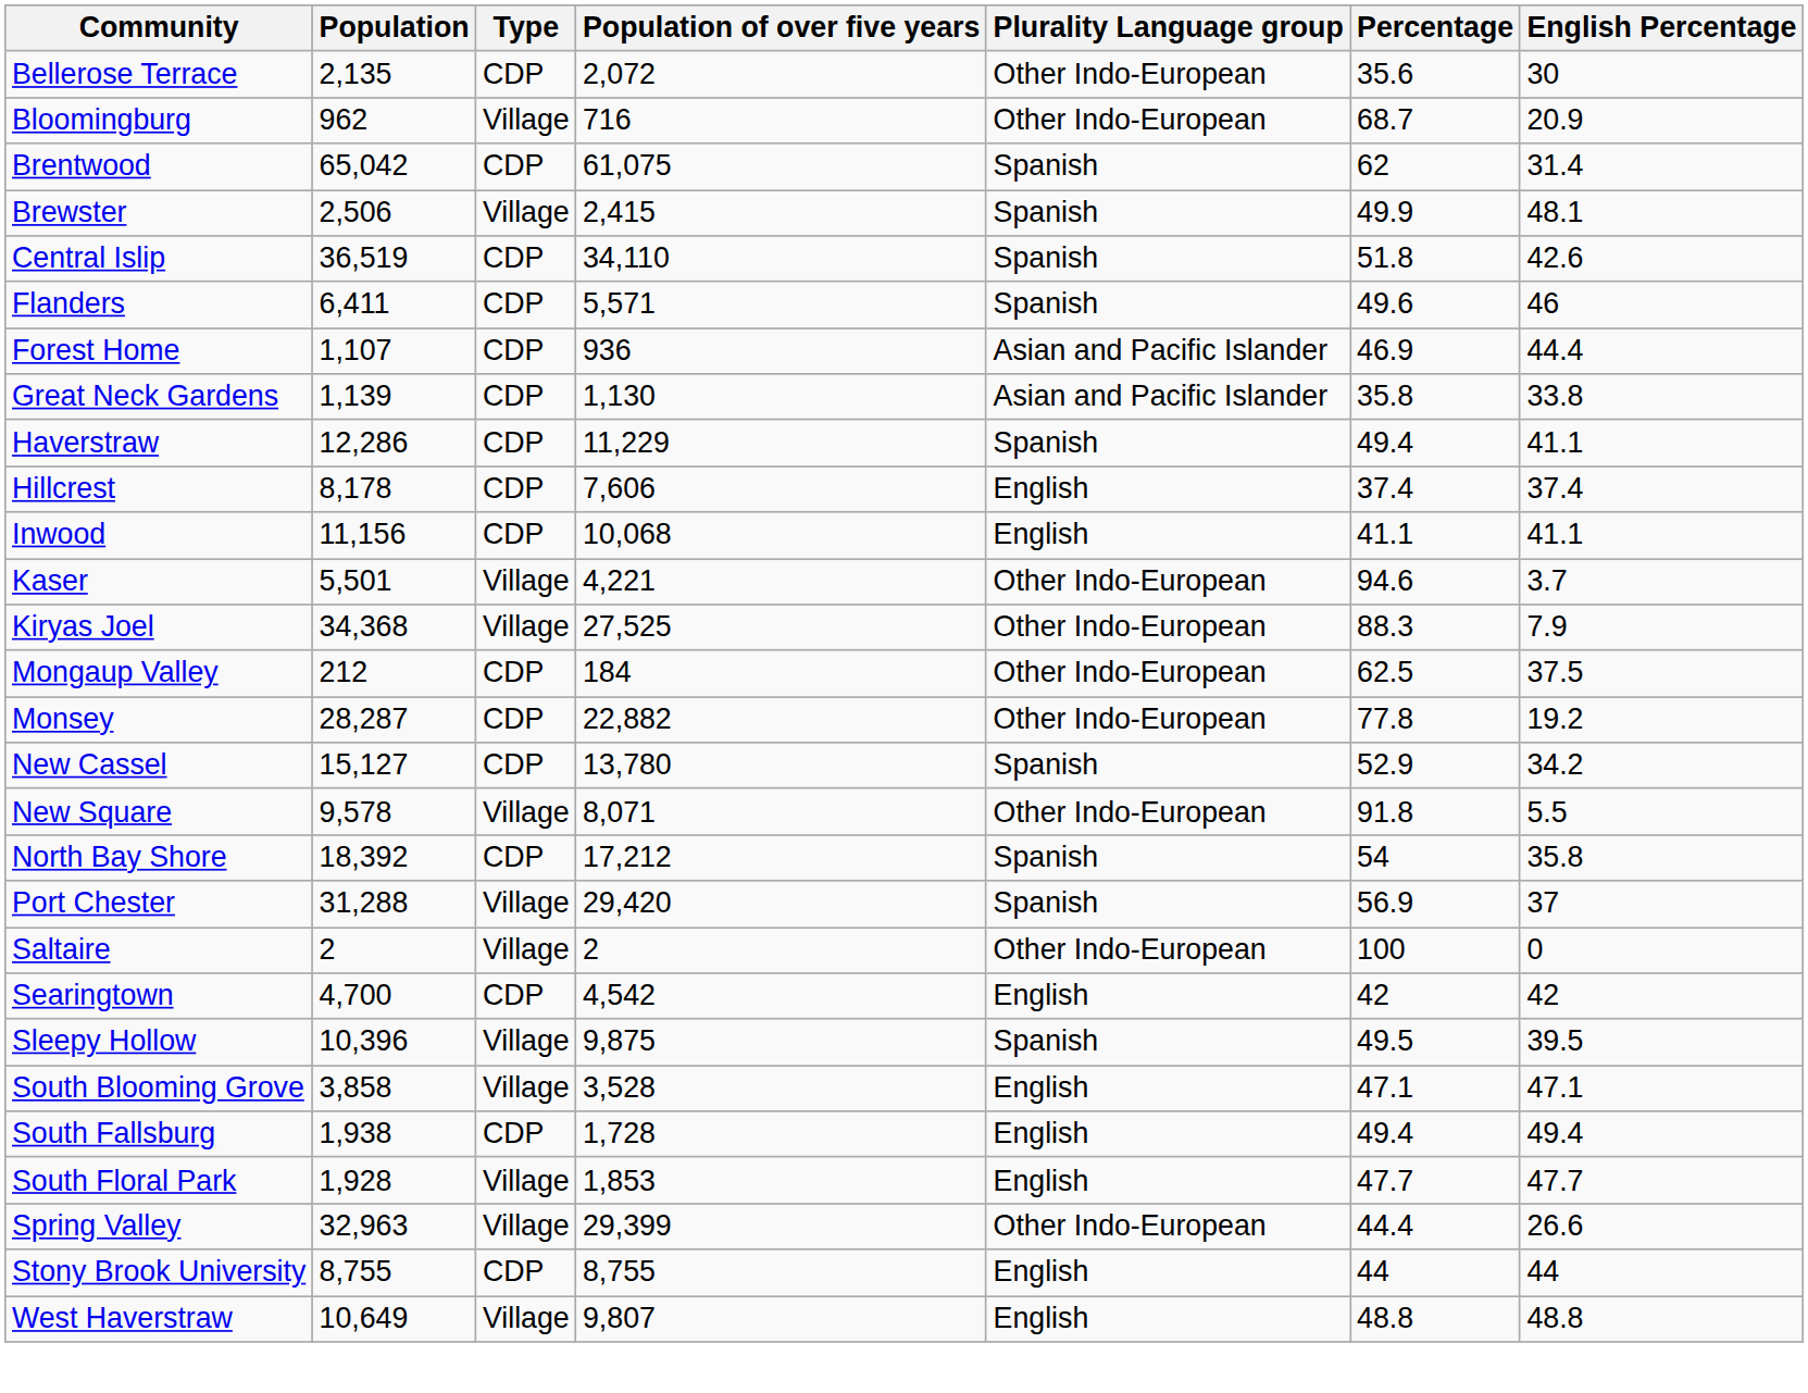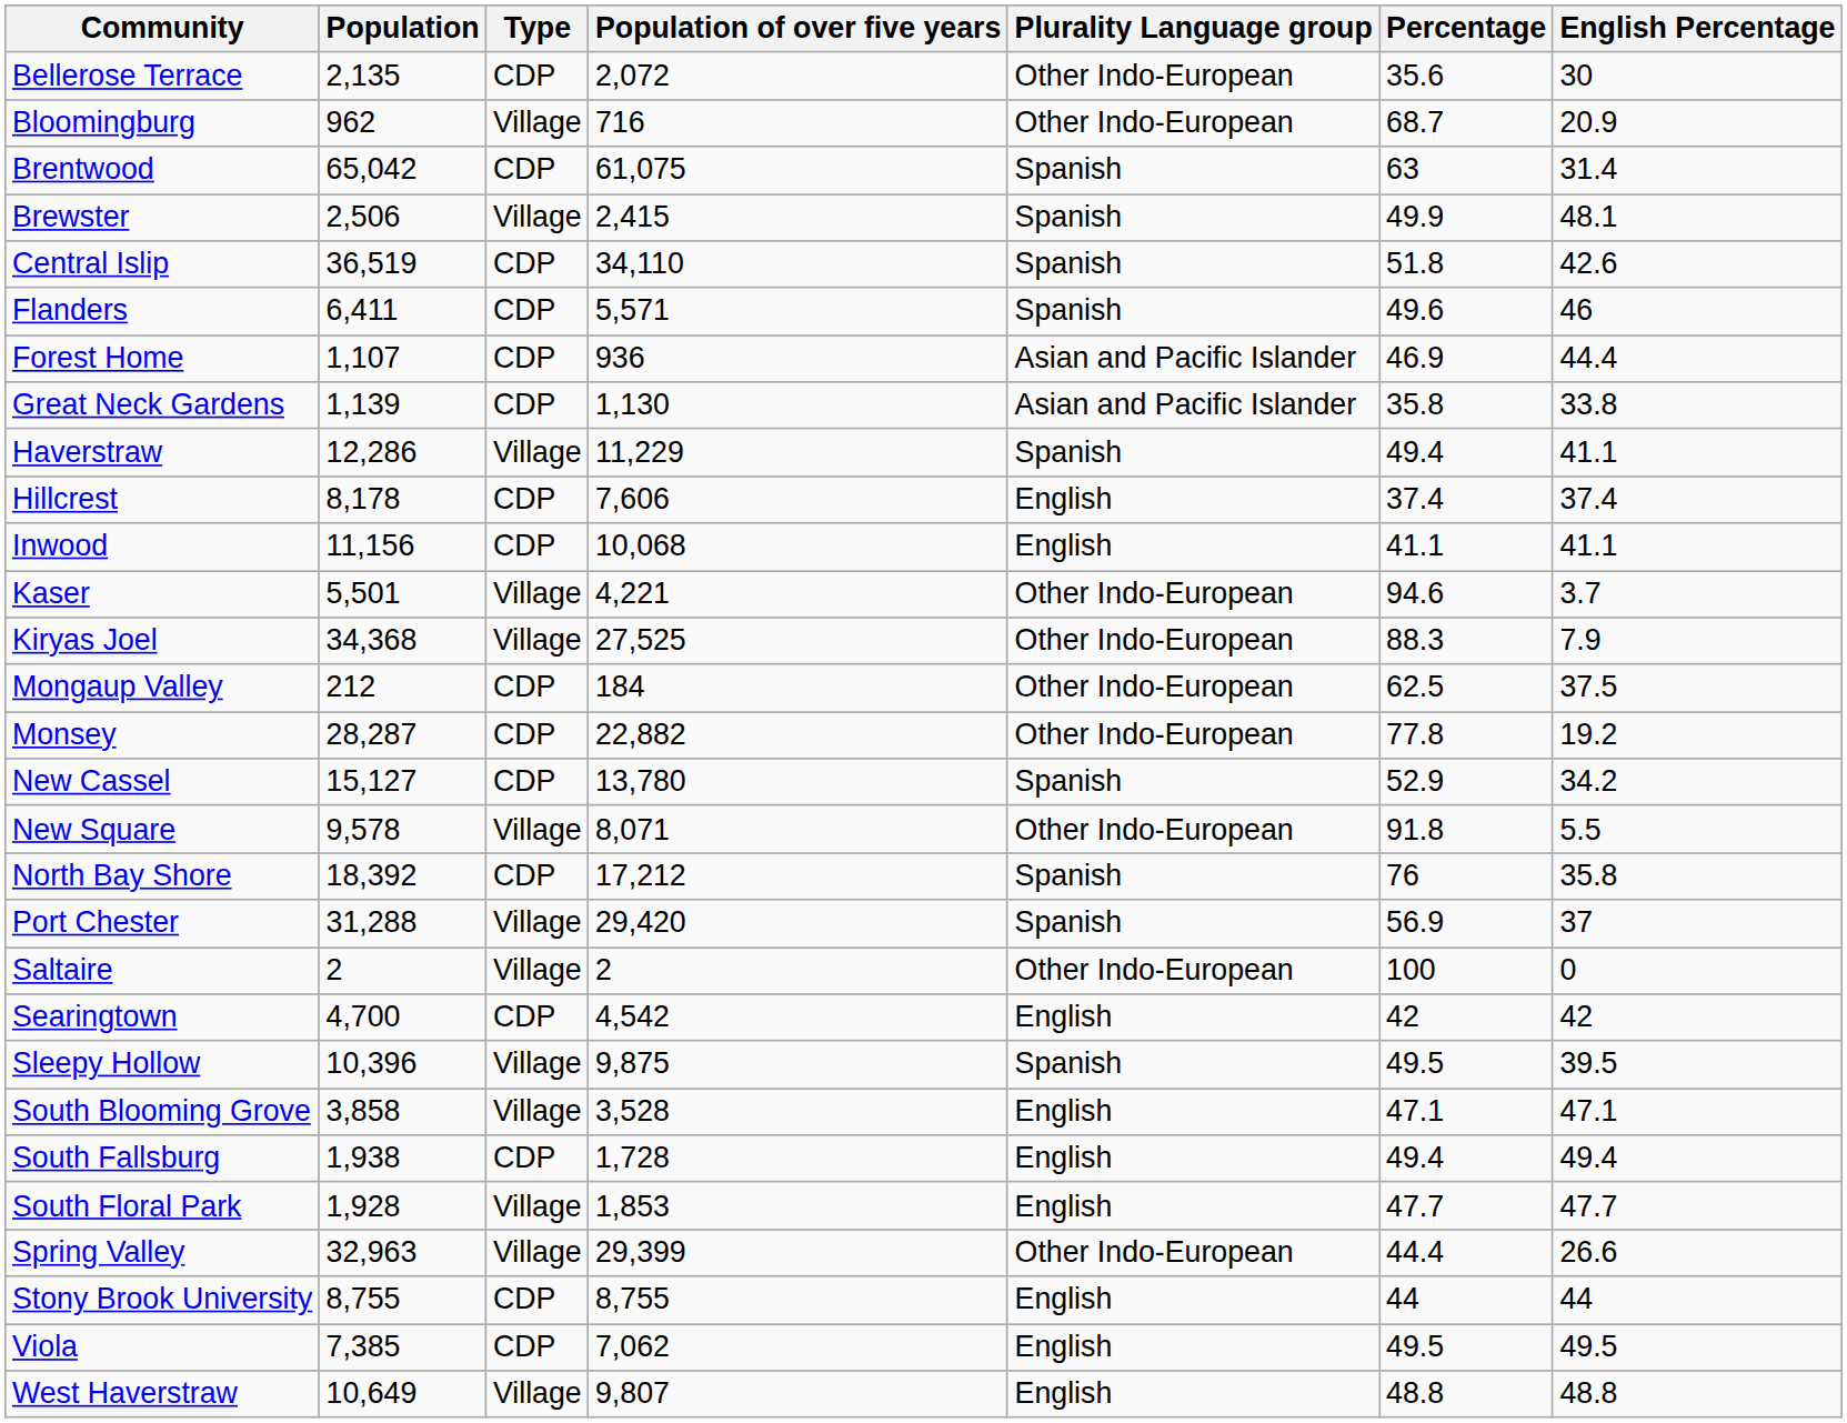Brentwood | Percentage: 62 -> 63
Haverstraw | Type: CDP -> Village
North Bay Shore | Percentage: 54 -> 76
+ row: Viola | 7,385 | CDP | 7,062 | English | 49.5 | 49.5
